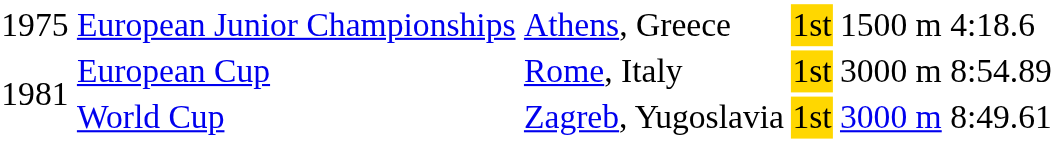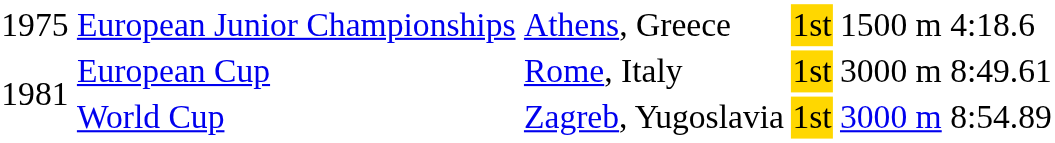European Cup | column 6: 8:54.89 -> 8:49.61
World Cup | column 6: 8:49.61 -> 8:54.89
